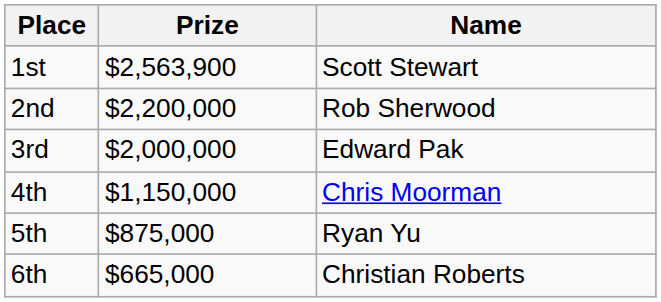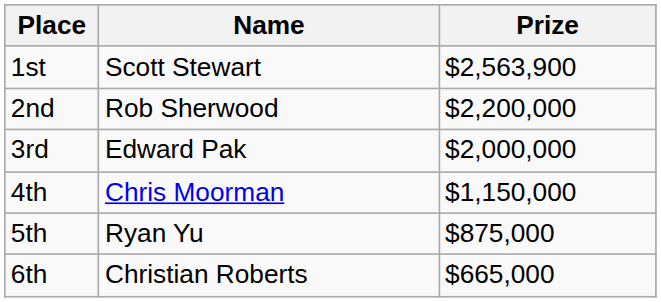columns swapped: Name <-> Prize
